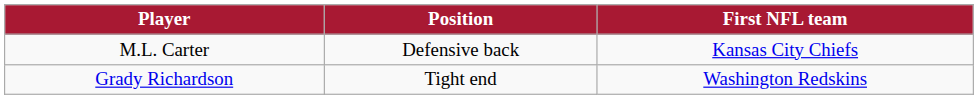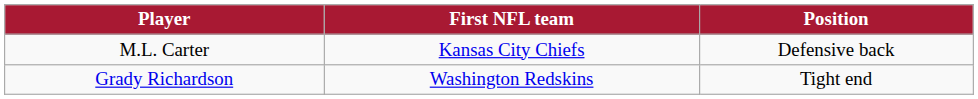columns swapped: Position <-> First NFL team
